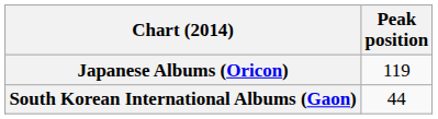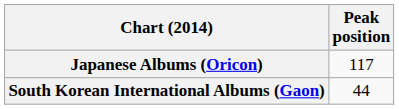Japanese Albums (Oricon) | Peak position: 119 -> 117
